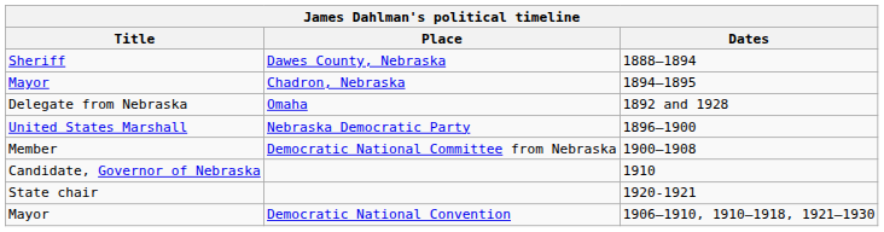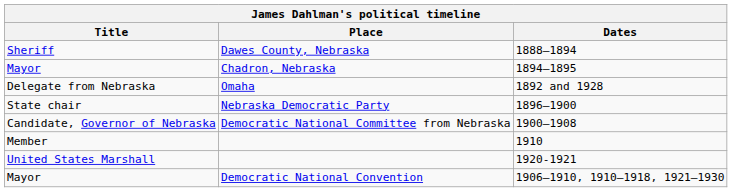1896–1900 | Title: United States Marshall -> State chair
1900–1908 | Title: Member -> Candidate, Governor of Nebraska
1910 | Title: Candidate, Governor of Nebraska -> Member
1920-1921 | Title: State chair -> United States Marshall
